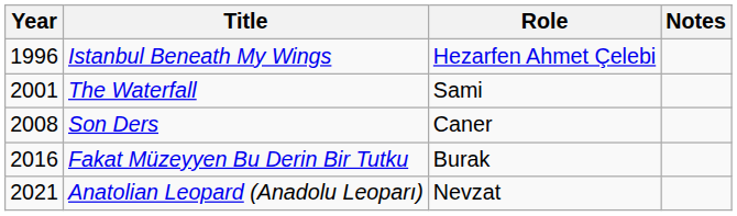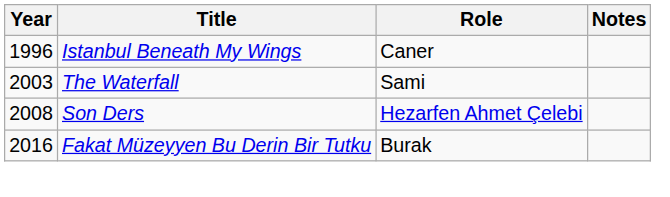Istanbul Beneath My Wings | Role: Hezarfen Ahmet Çelebi -> Caner
The Waterfall | Year: 2001 -> 2003
Son Ders | Role: Caner -> Hezarfen Ahmet Çelebi
- row: 2021 | Anatolian Leopard (Anadolu Leoparı) | Nevzat
